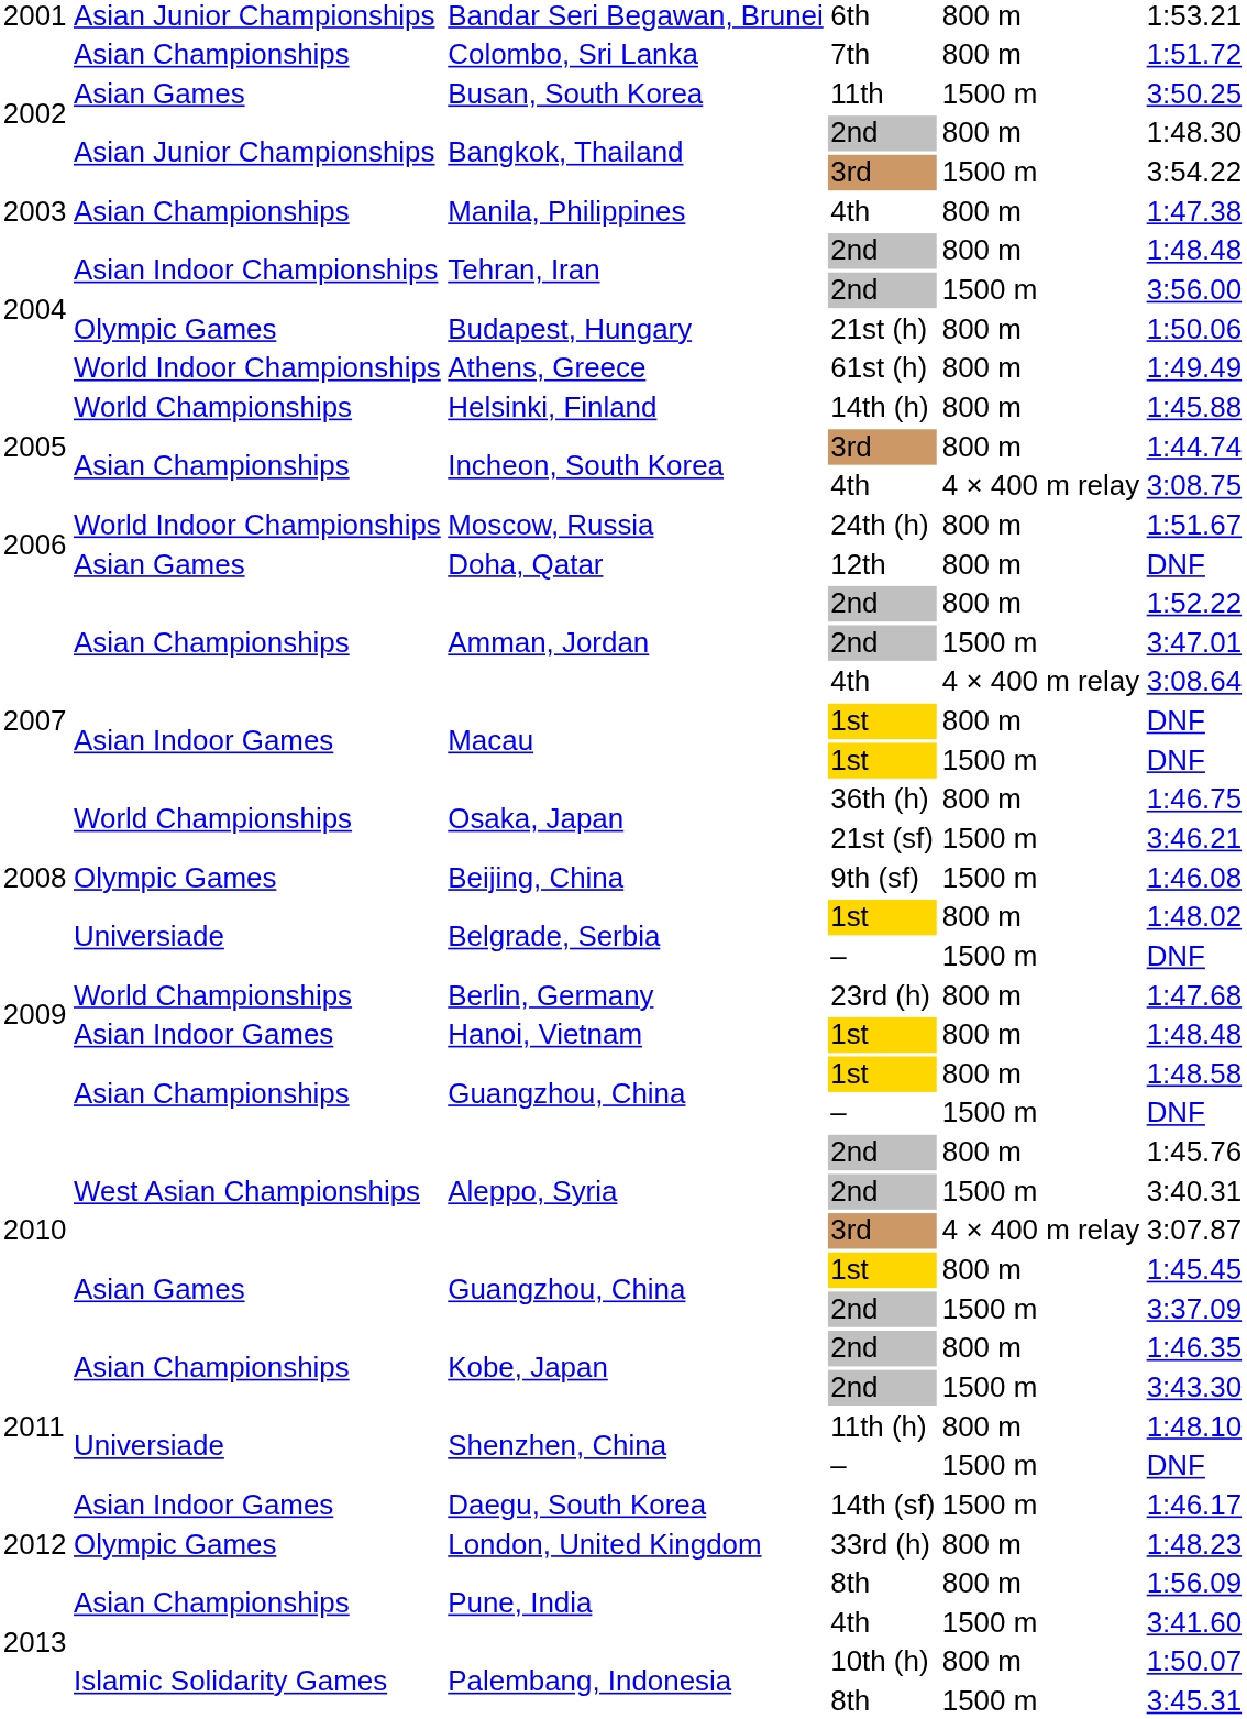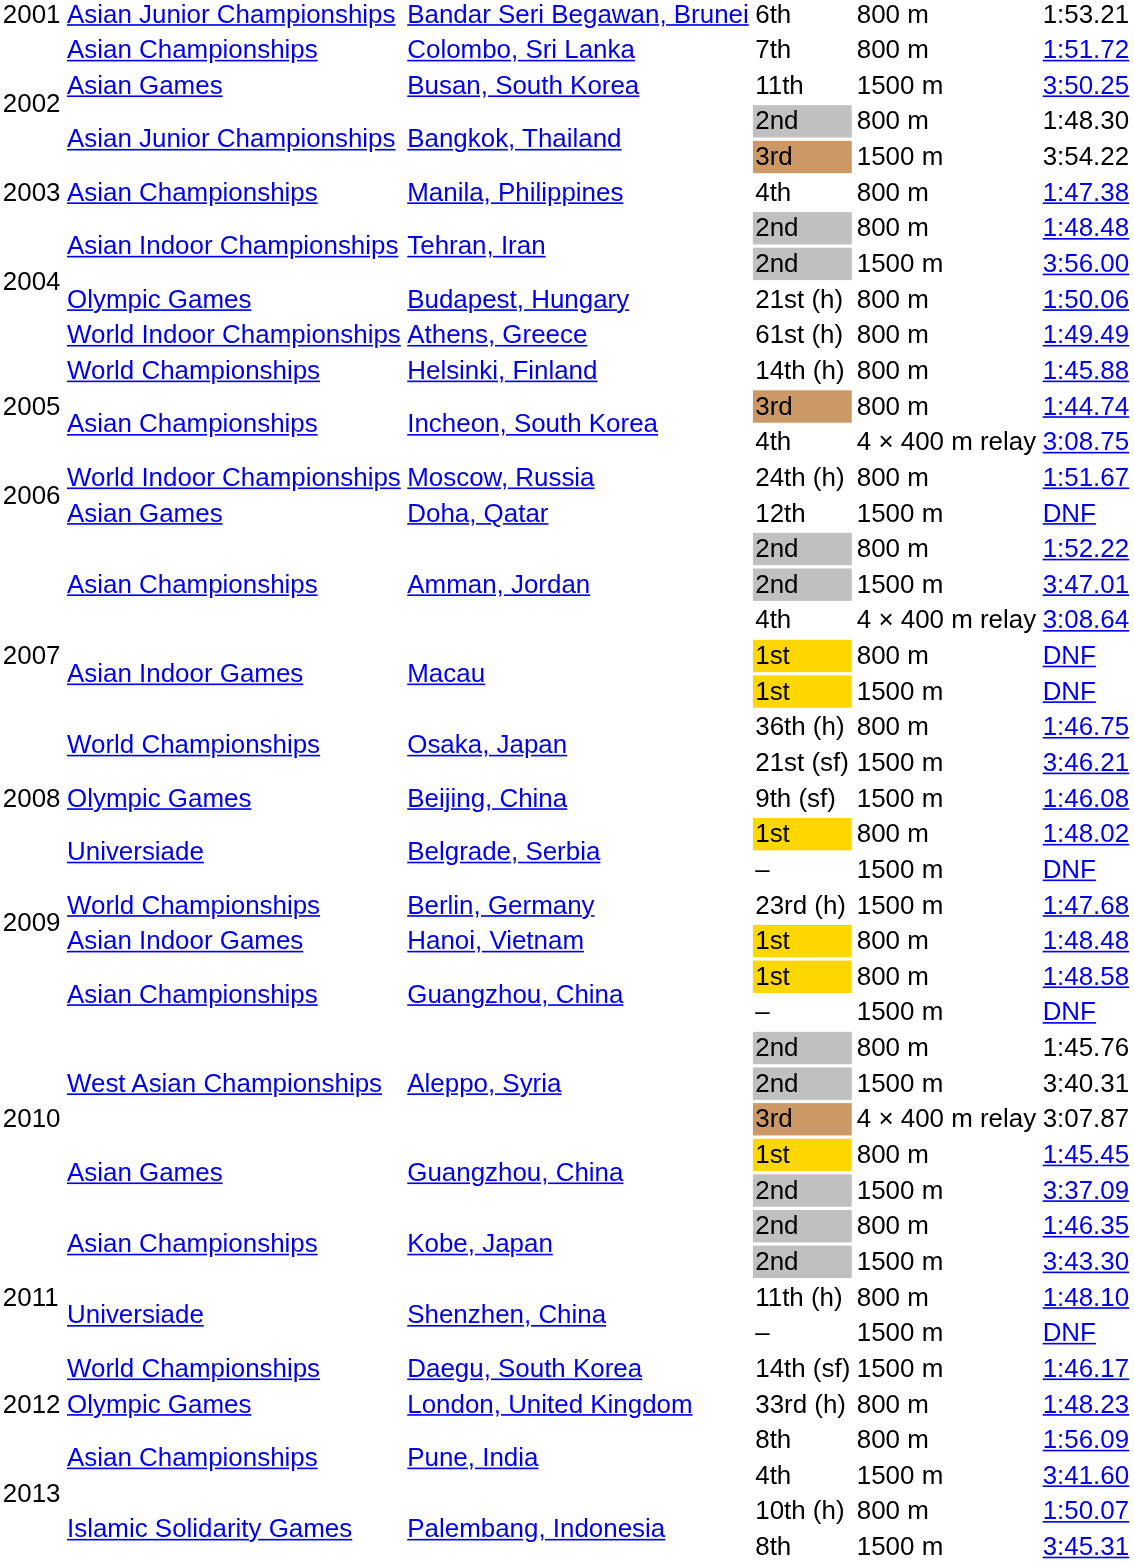Doha, Qatar | column 5: 800 m -> 1500 m
Berlin, Germany | column 5: 800 m -> 1500 m
Daegu, South Korea | column 2: Asian Indoor Games -> World Championships
